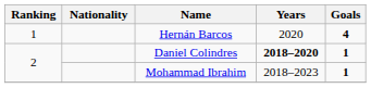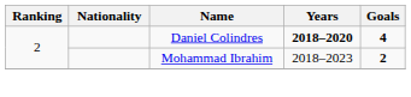- row: 1 | Hernán Barcos | 2020 | 4
Daniel Colindres | Goals: 1 -> 4
Mohammad Ibrahim | Goals: 1 -> 2
